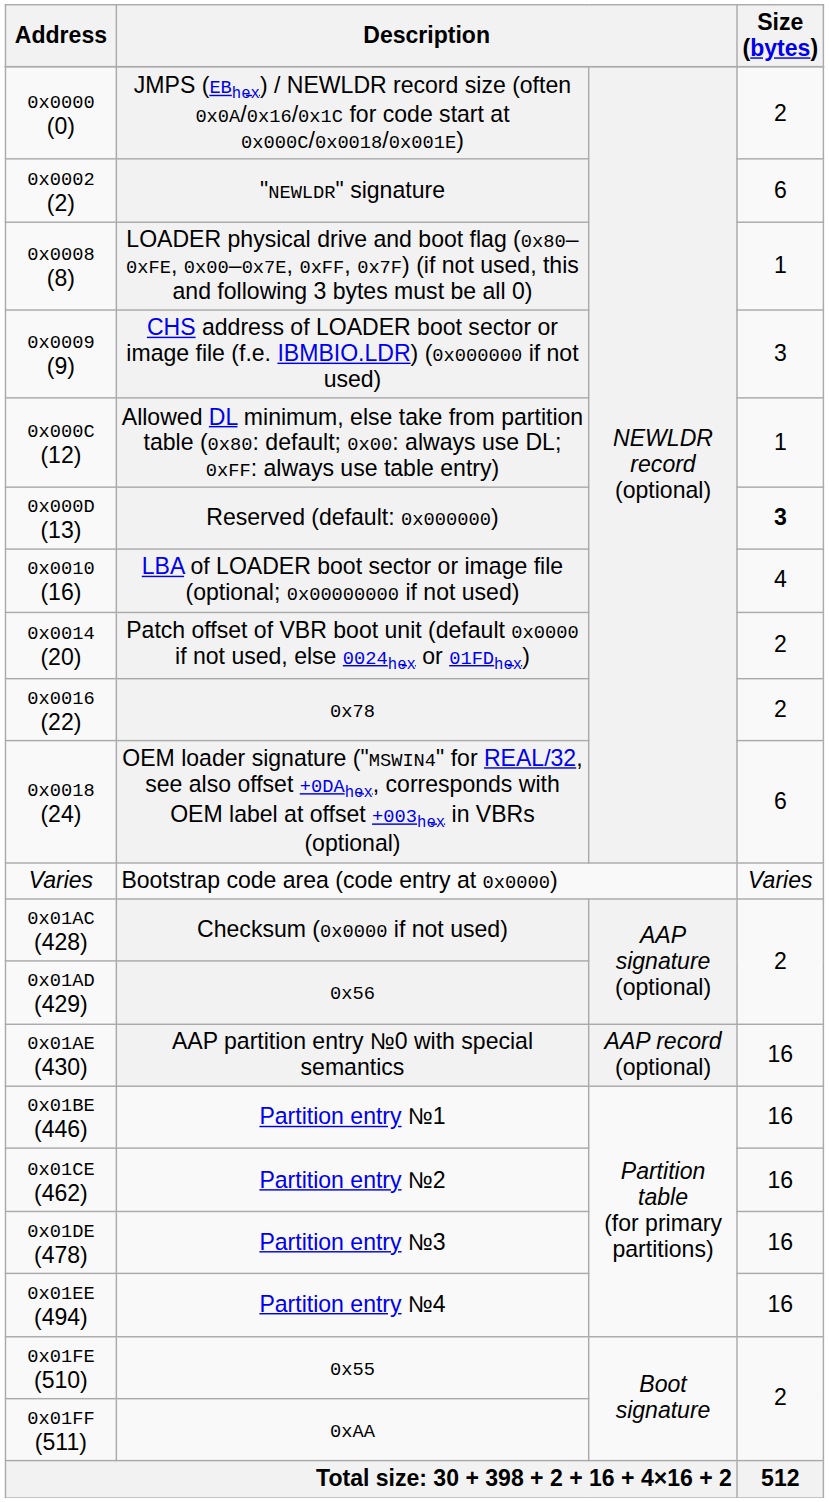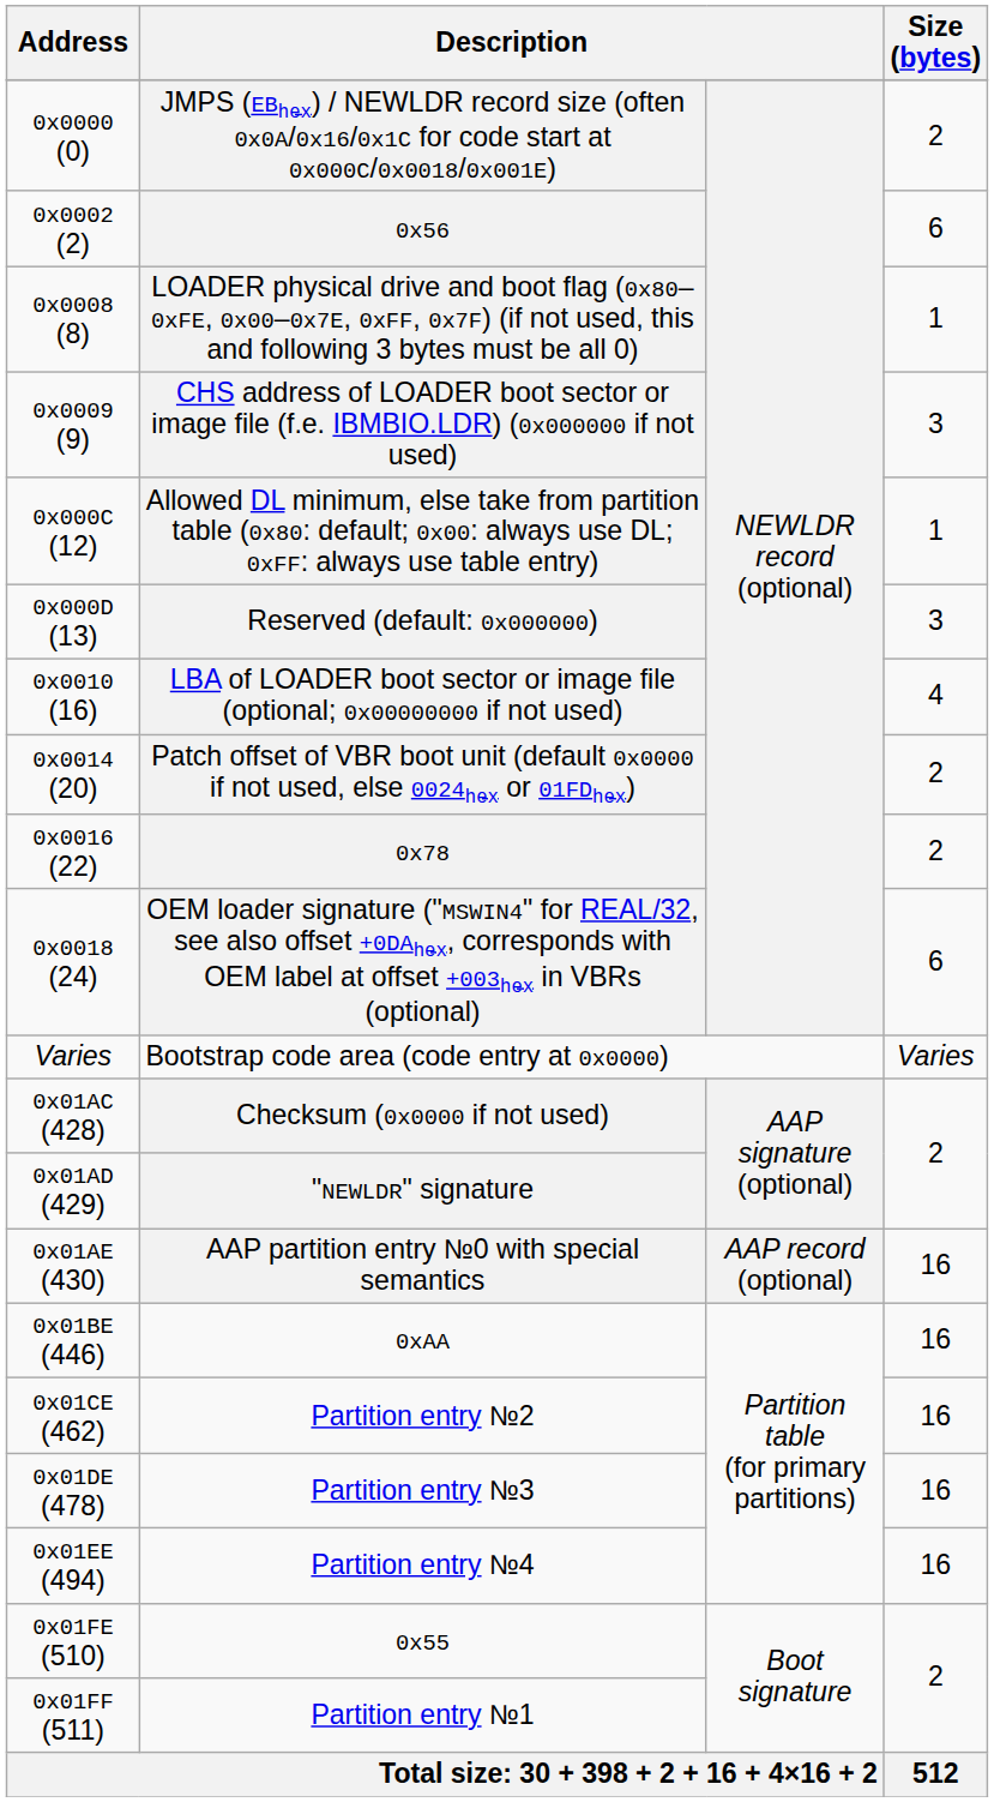0x0002 (2) | column 2: "NEWLDR" signature -> 0x56
0x000D (13) | Size (bytes): bold -> normal
0x01AD (429) | column 2: 0x56 -> "NEWLDR" signature
0x01BE (446) | column 2: Partition entry №1 -> 0xAA
0x01FF (511) | column 2: 0xAA -> Partition entry №1
